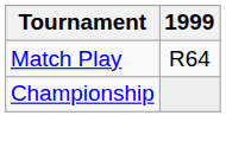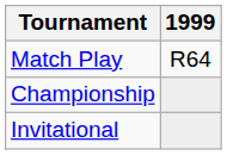+ row: Invitational
